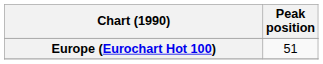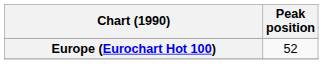Europe (Eurochart Hot 100) | Peak position: 51 -> 52
